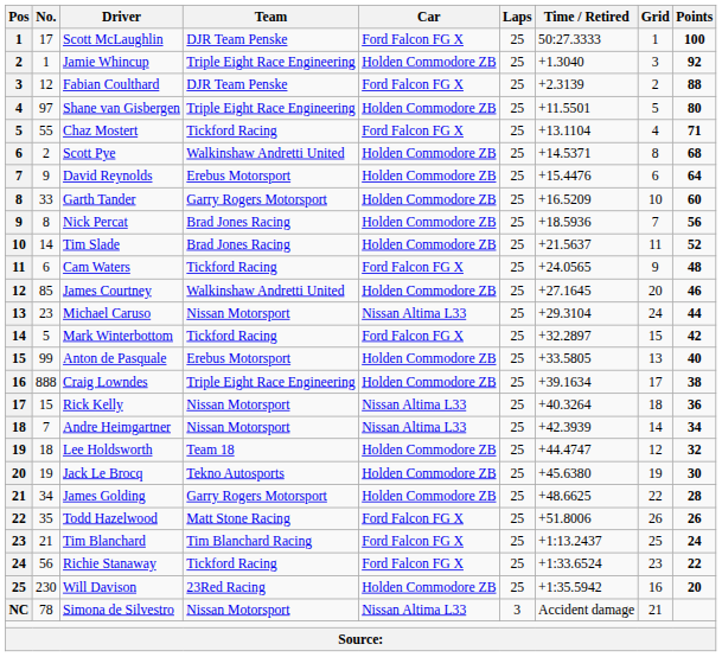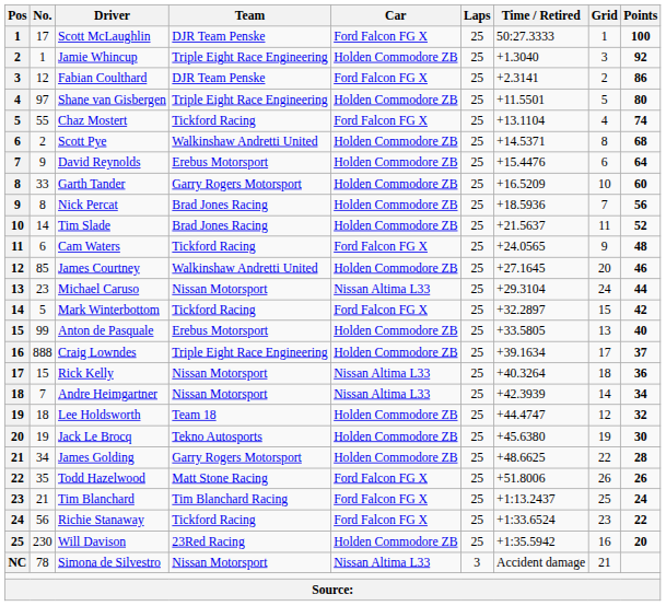Fabian Coulthard | Time / Retired: +2.3139 -> +2.3141
Fabian Coulthard | Points: 88 -> 86
Chaz Mostert | Points: 71 -> 74
Craig Lowndes | Points: 38 -> 37
